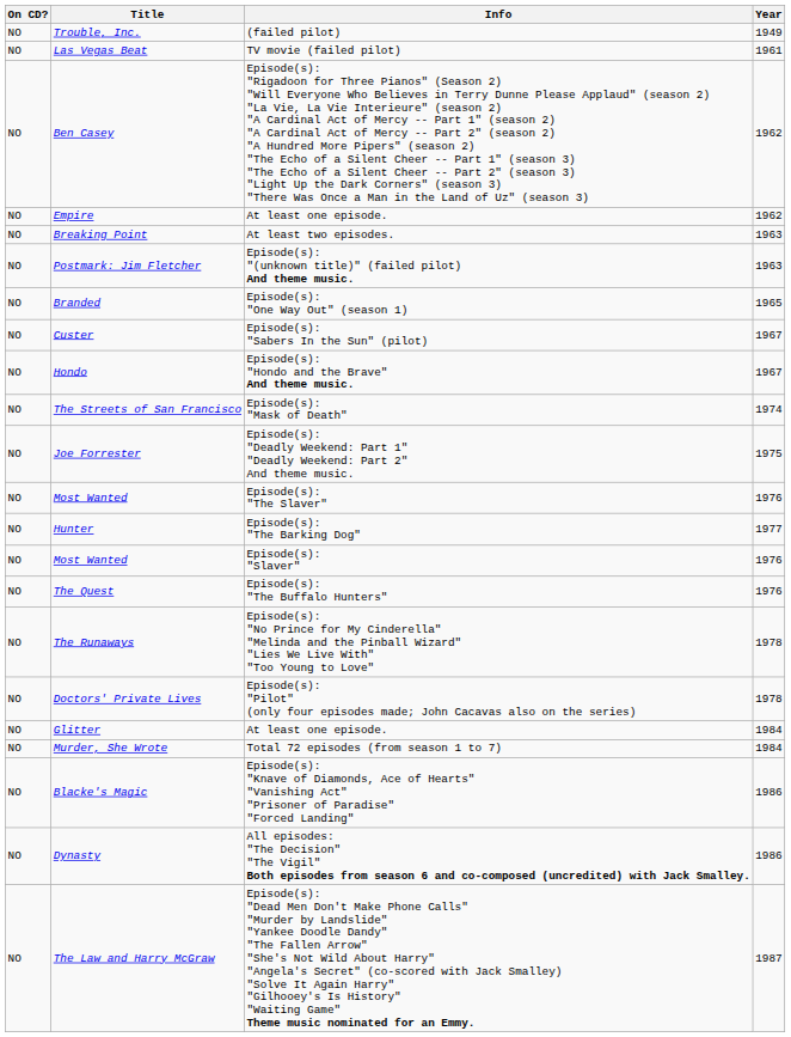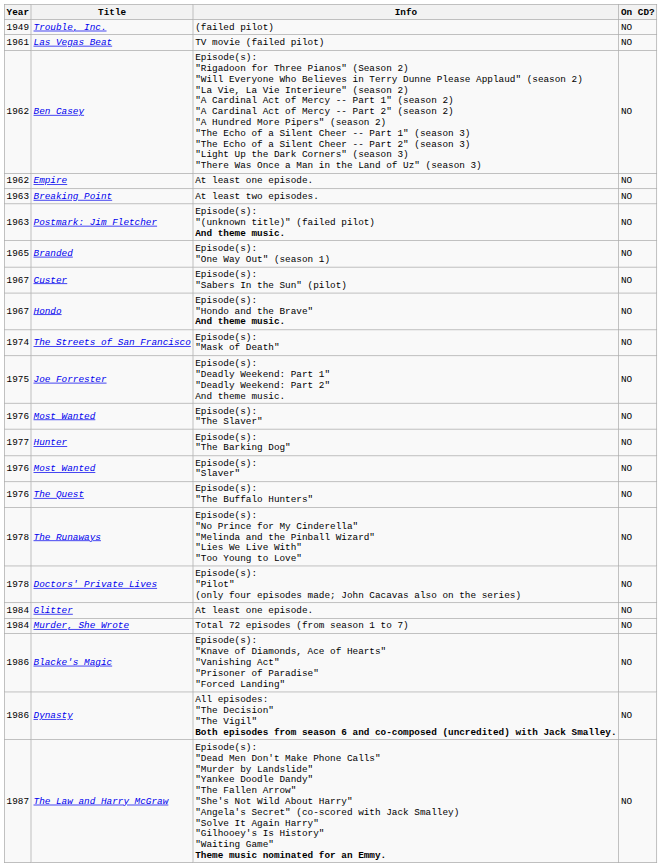columns swapped: Year <-> On CD?
